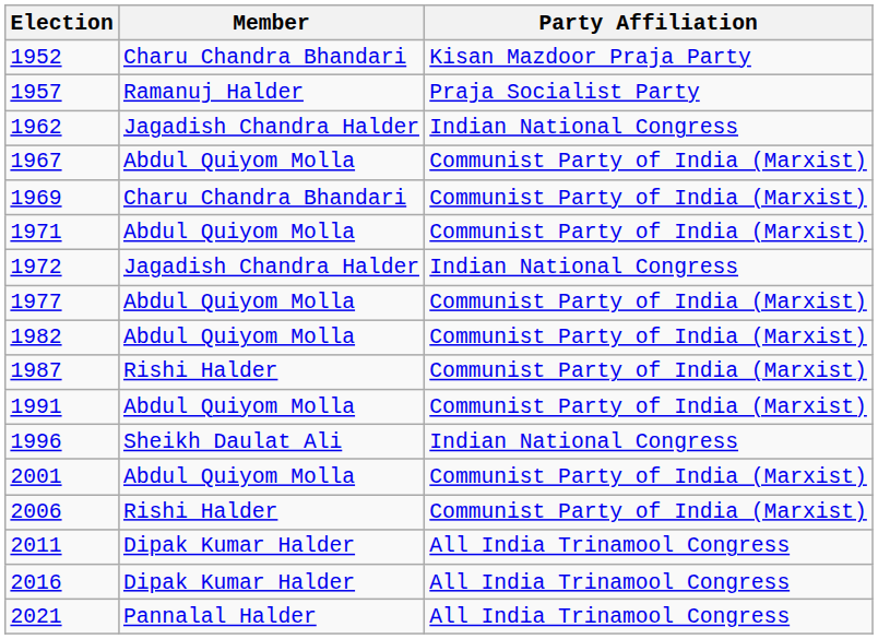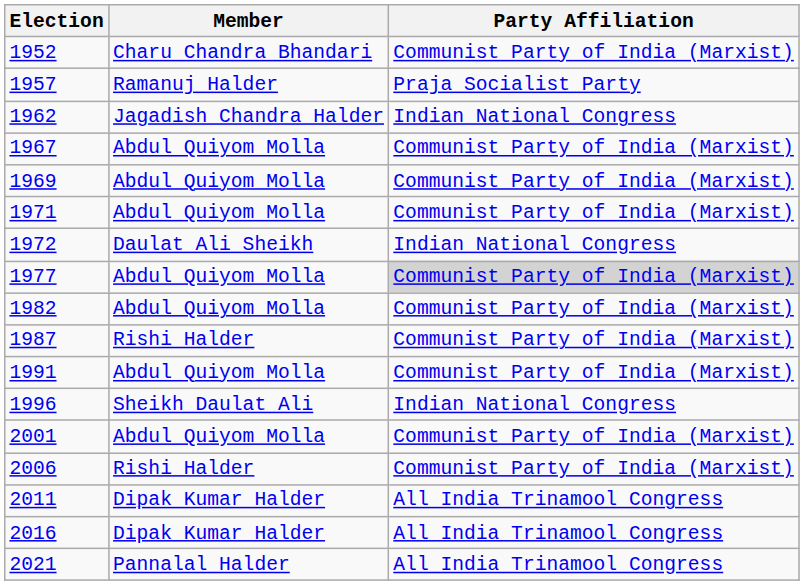1952 | Party Affiliation: Kisan Mazdoor Praja Party -> Communist Party of India (Marxist)
1969 | Member: Charu Chandra Bhandari -> Abdul Quiyom Molla
1972 | Member: Jagadish Chandra Halder -> Daulat Ali Sheikh
1977 | Party Affiliation: no background -> lightgrey background
